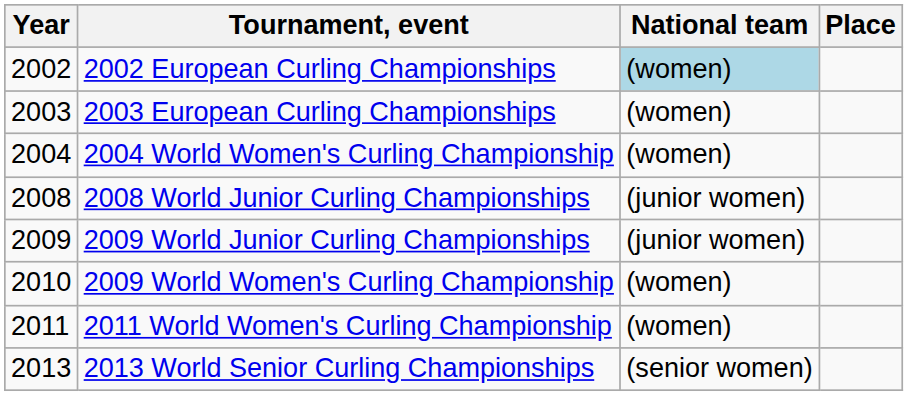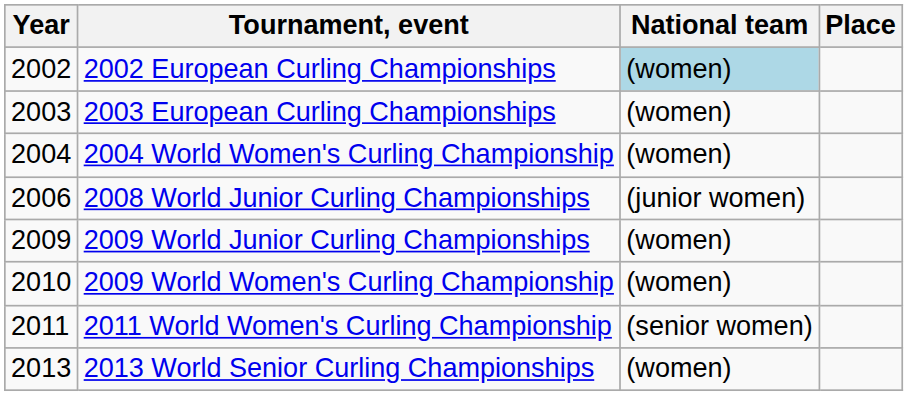2008 World Junior Curling Championships | Year: 2008 -> 2006
2009 World Junior Curling Championships | National team: (junior women) -> (women)
2011 World Women's Curling Championship | National team: (women) -> (senior women)
2013 World Senior Curling Championships | National team: (senior women) -> (women)
